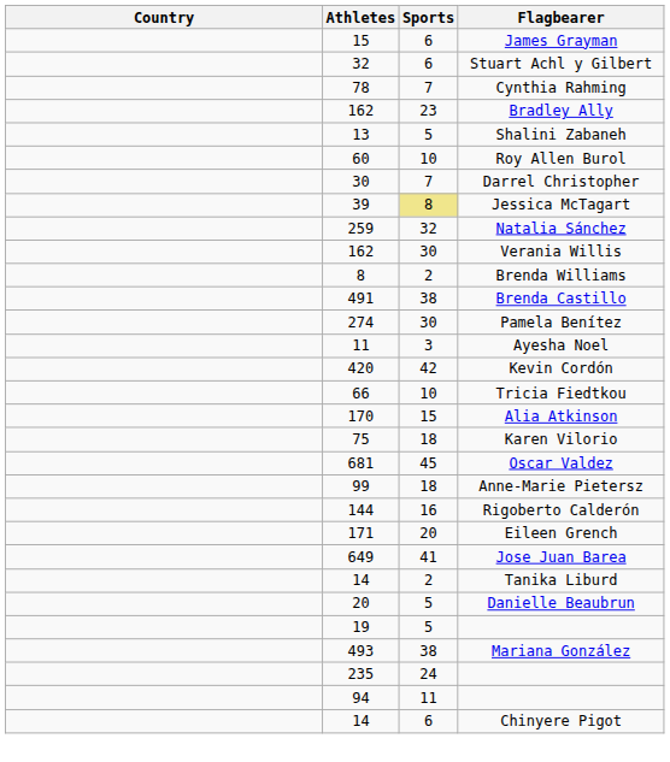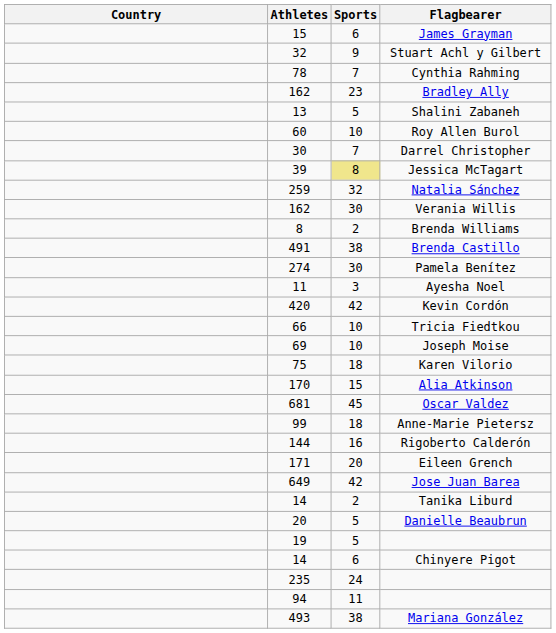Stuart Achl y Gilbert | Sports: 6 -> 9
+ row: 69 | 10 | Joseph Moise
rows swapped: Karen Vilorio <-> Alia Atkinson
Jose Juan Barea | Sports: 41 -> 42
rows swapped: Chinyere Pigot <-> Mariana González
